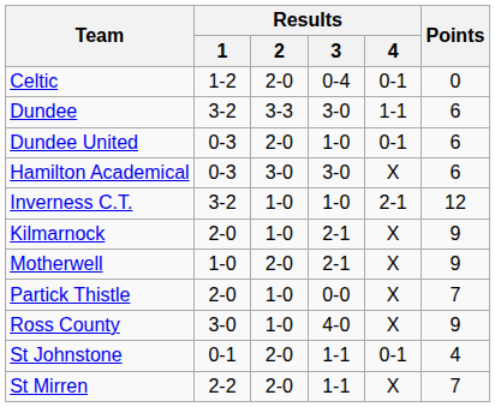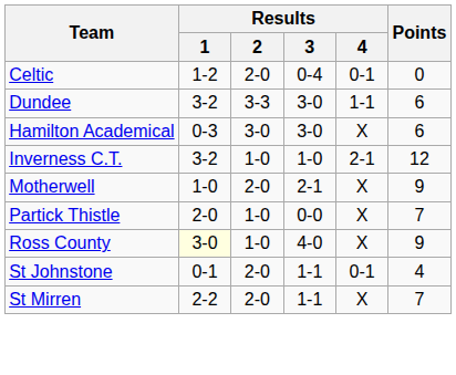- row: Dundee United | 0-3 | 2-0 | 1-0 | 0-1 | 6
- row: Kilmarnock | 2-0 | 1-0 | 2-1 | X | 9
Ross County | Results / 1: no background -> lightyellow background
